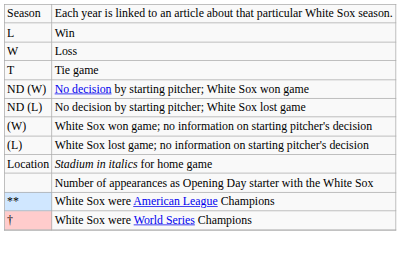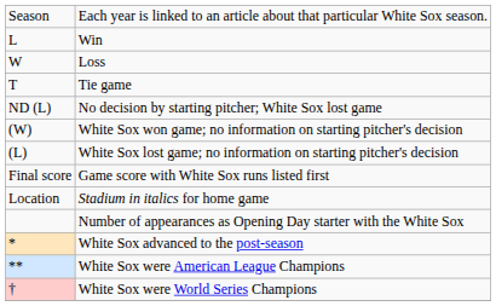- row: ND (W) | No decision by starting pitcher; White Sox won game
+ row: Final score | Game score with White Sox runs listed first
+ row: * | White Sox advanced to the post-season
